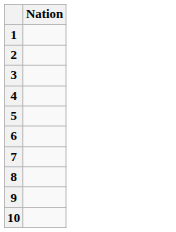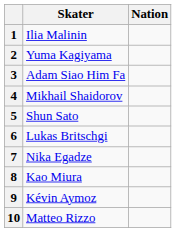+ column: Skater | Ilia Malinin | Yuma Kagiyama | Adam Siao Him Fa | Mikhail Shaidorov | Shun Sato | Lukas Britschgi | Nika Egadze | Kao Miura | Kévin Aymoz | Matteo Rizzo
